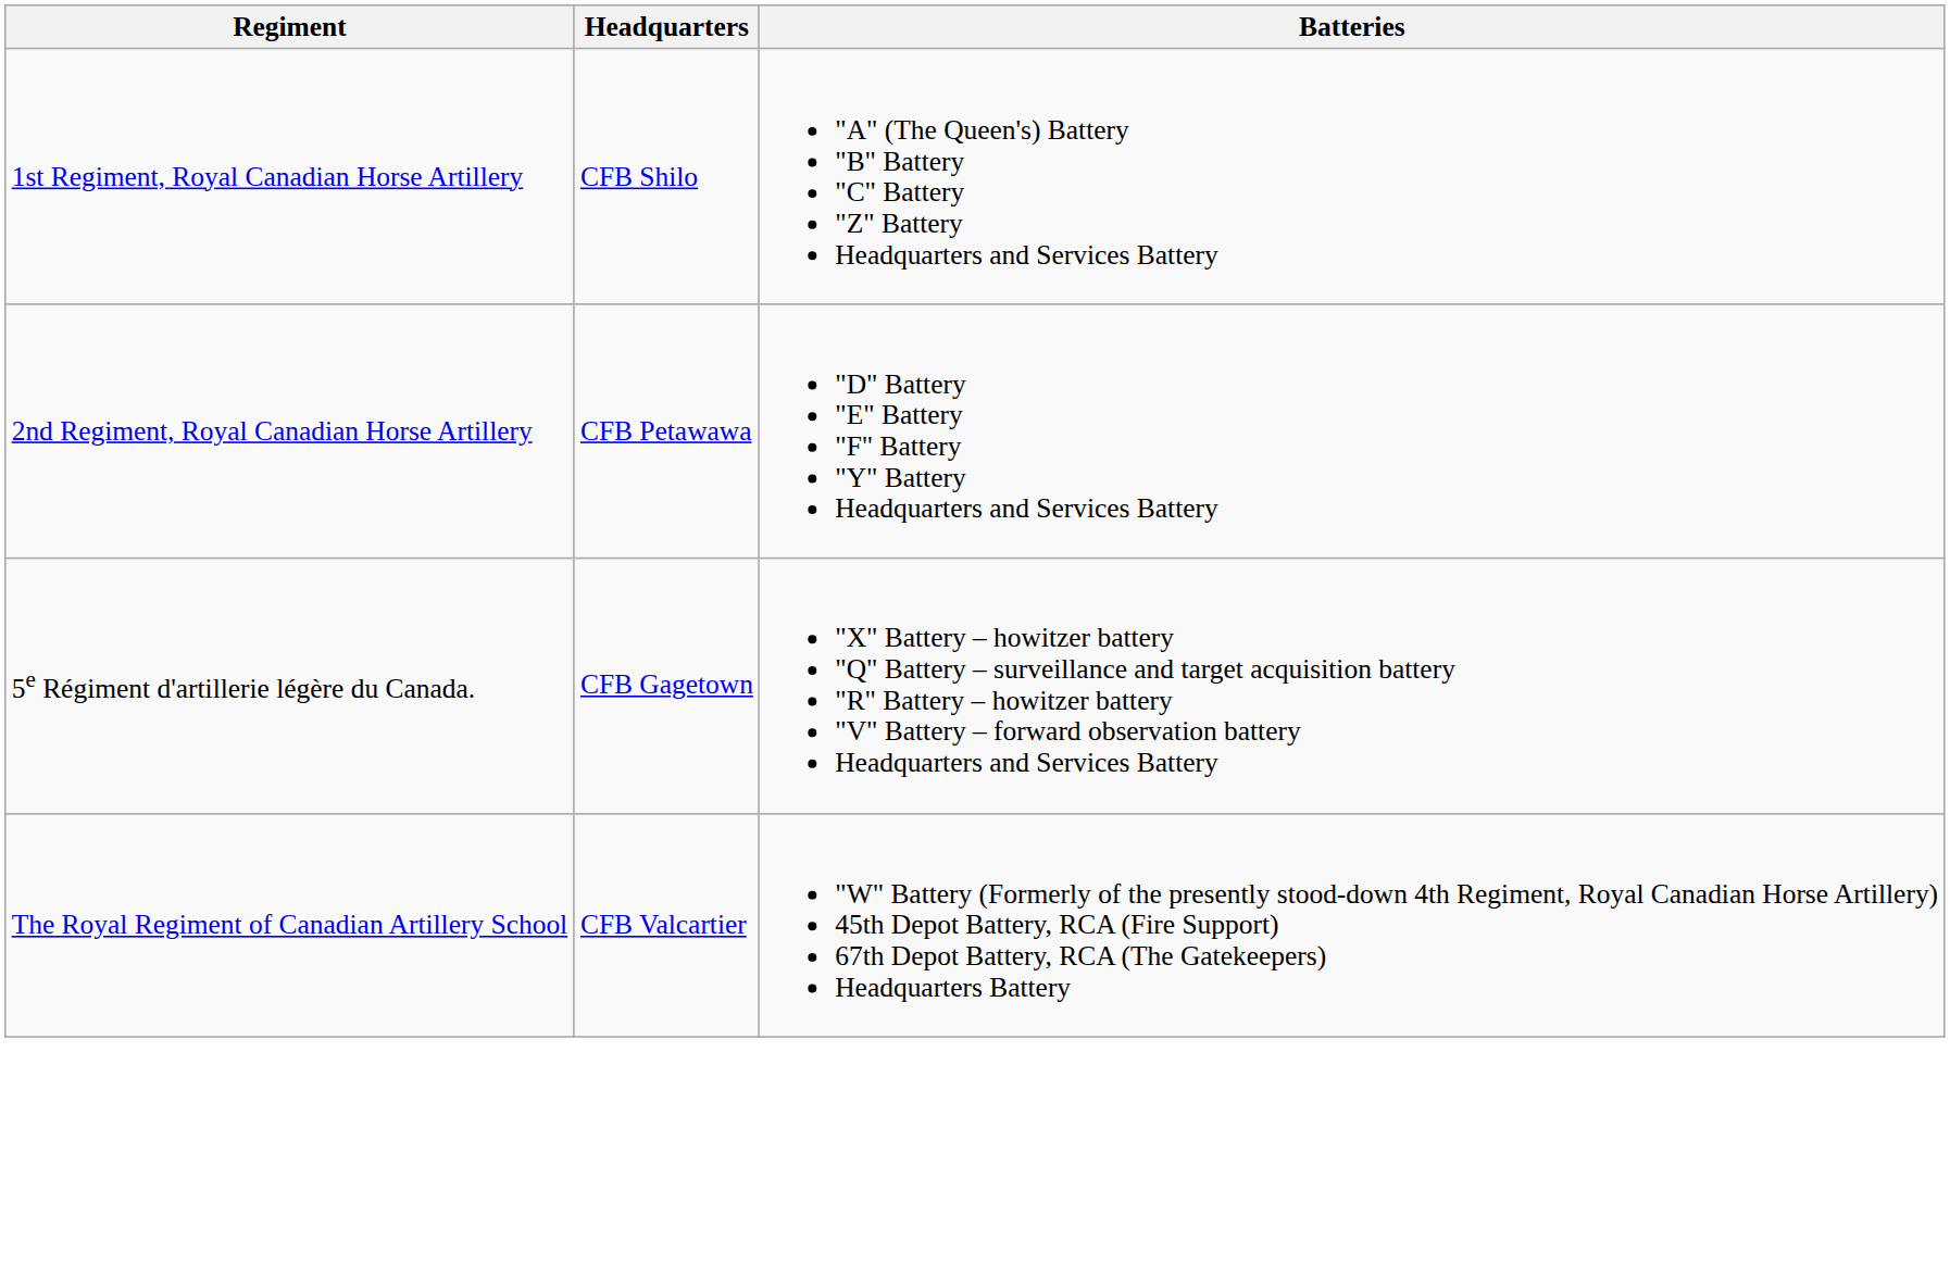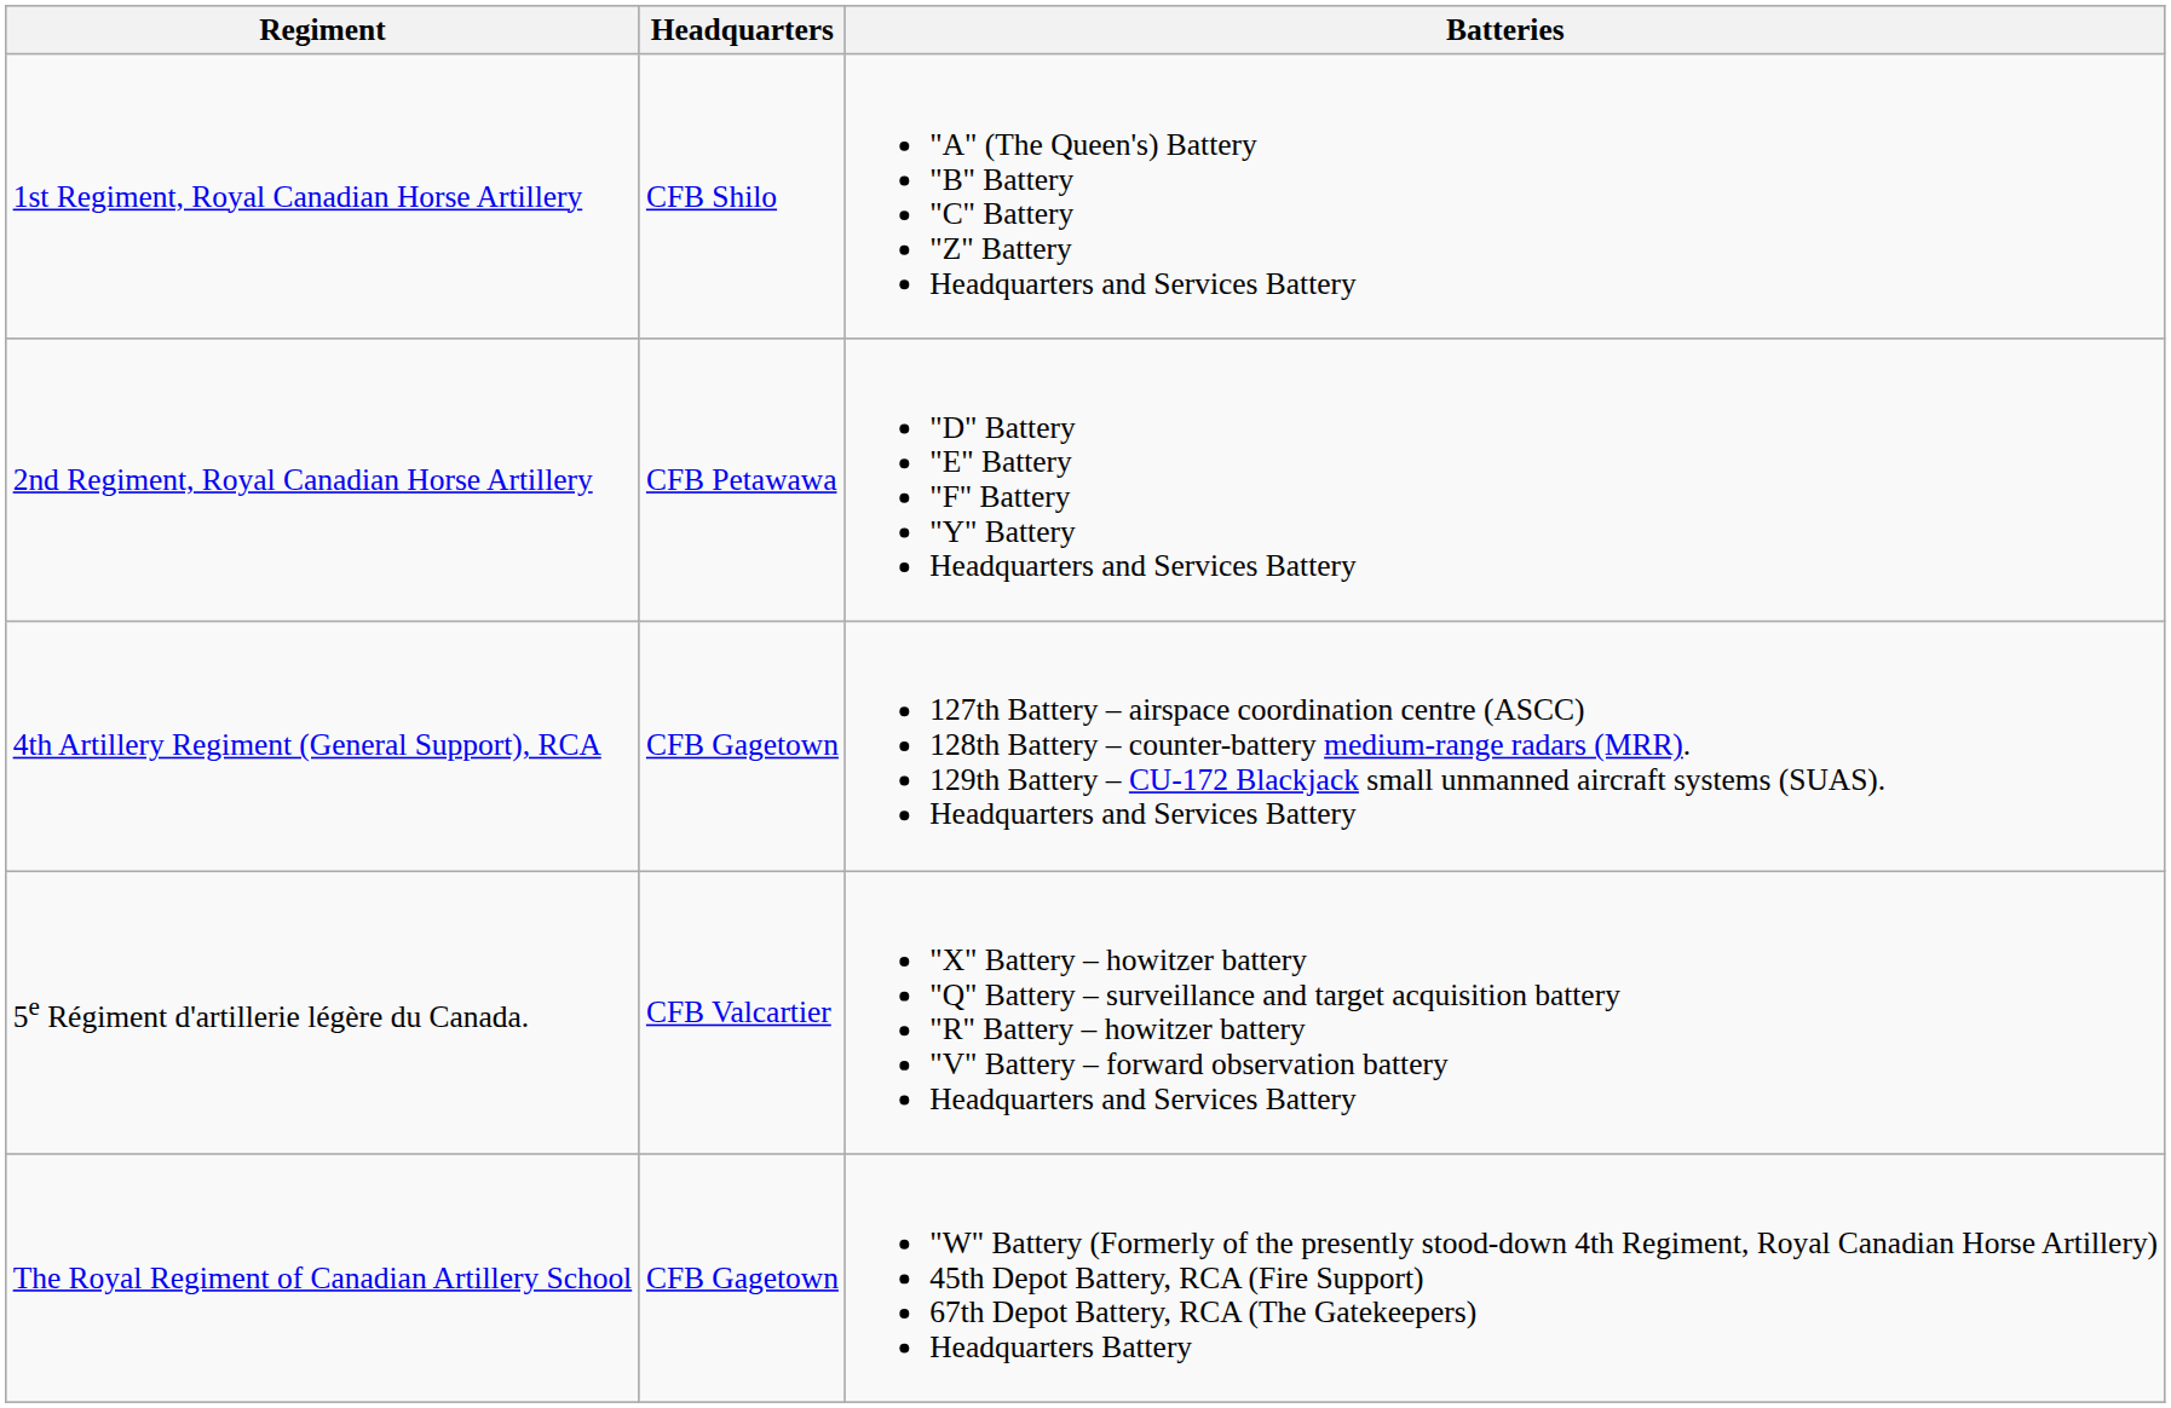+ row: 4th Artillery Regiment (General Support), RCA | CFB Gagetown | 127th Battery – airspace coordination centre (ASCC) 128th Battery – counter-battery medium-range radars (MRR). 129th Battery – CU-172 Blackjack small unmanned aircraft systems (SUAS). Headquarters and Services Battery
5e Régiment d'artillerie légère du Canada. | Headquarters: CFB Gagetown -> CFB Valcartier
The Royal Regiment of Canadian Artillery School | Headquarters: CFB Valcartier -> CFB Gagetown
